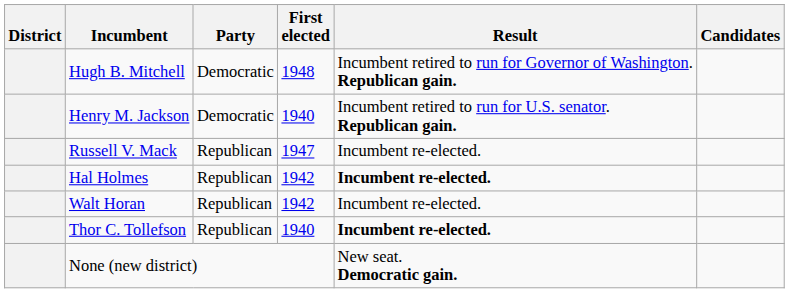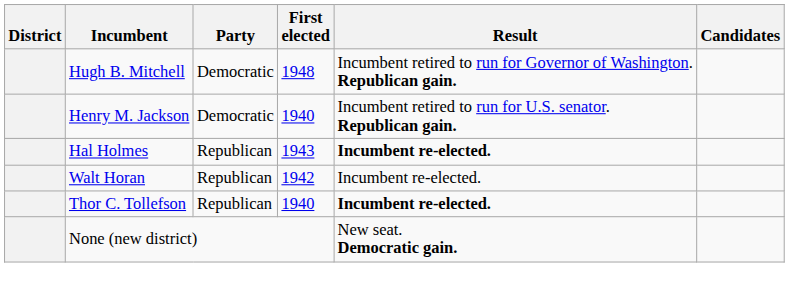- row: Russell V. Mack | Republican | 1947 | Incumbent re-elected.
Hal Holmes | First elected: 1942 -> 1943
